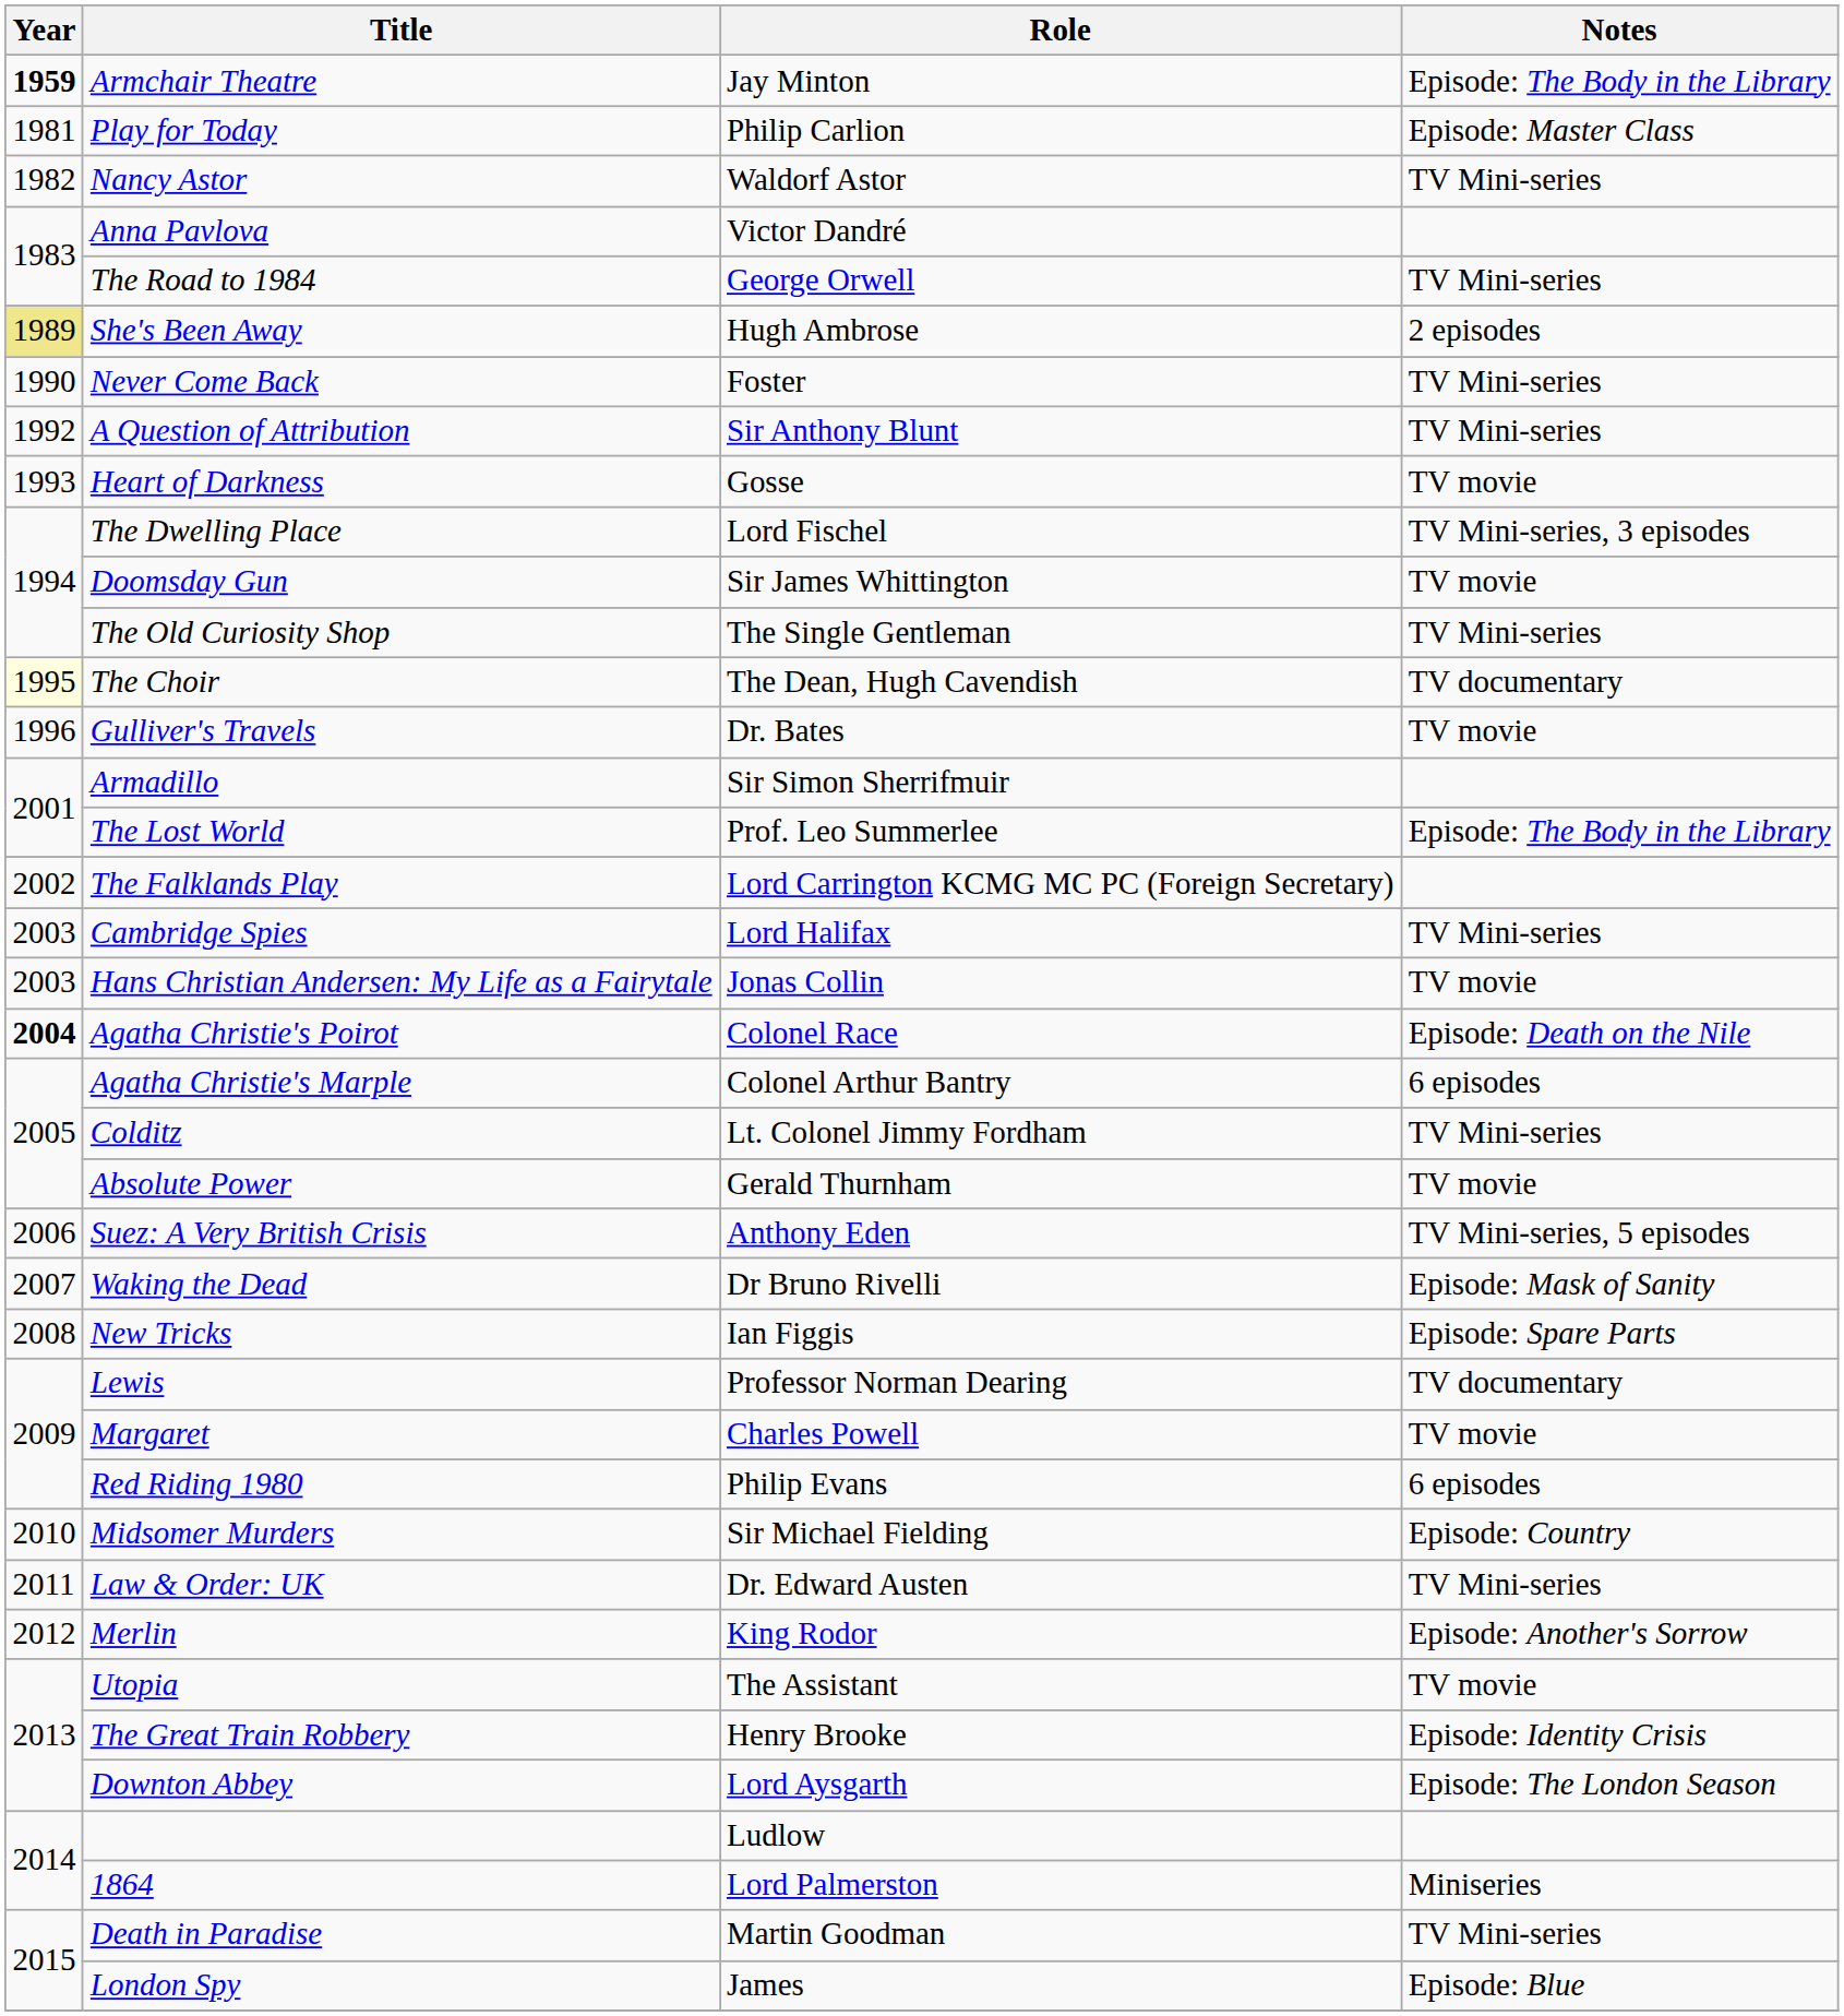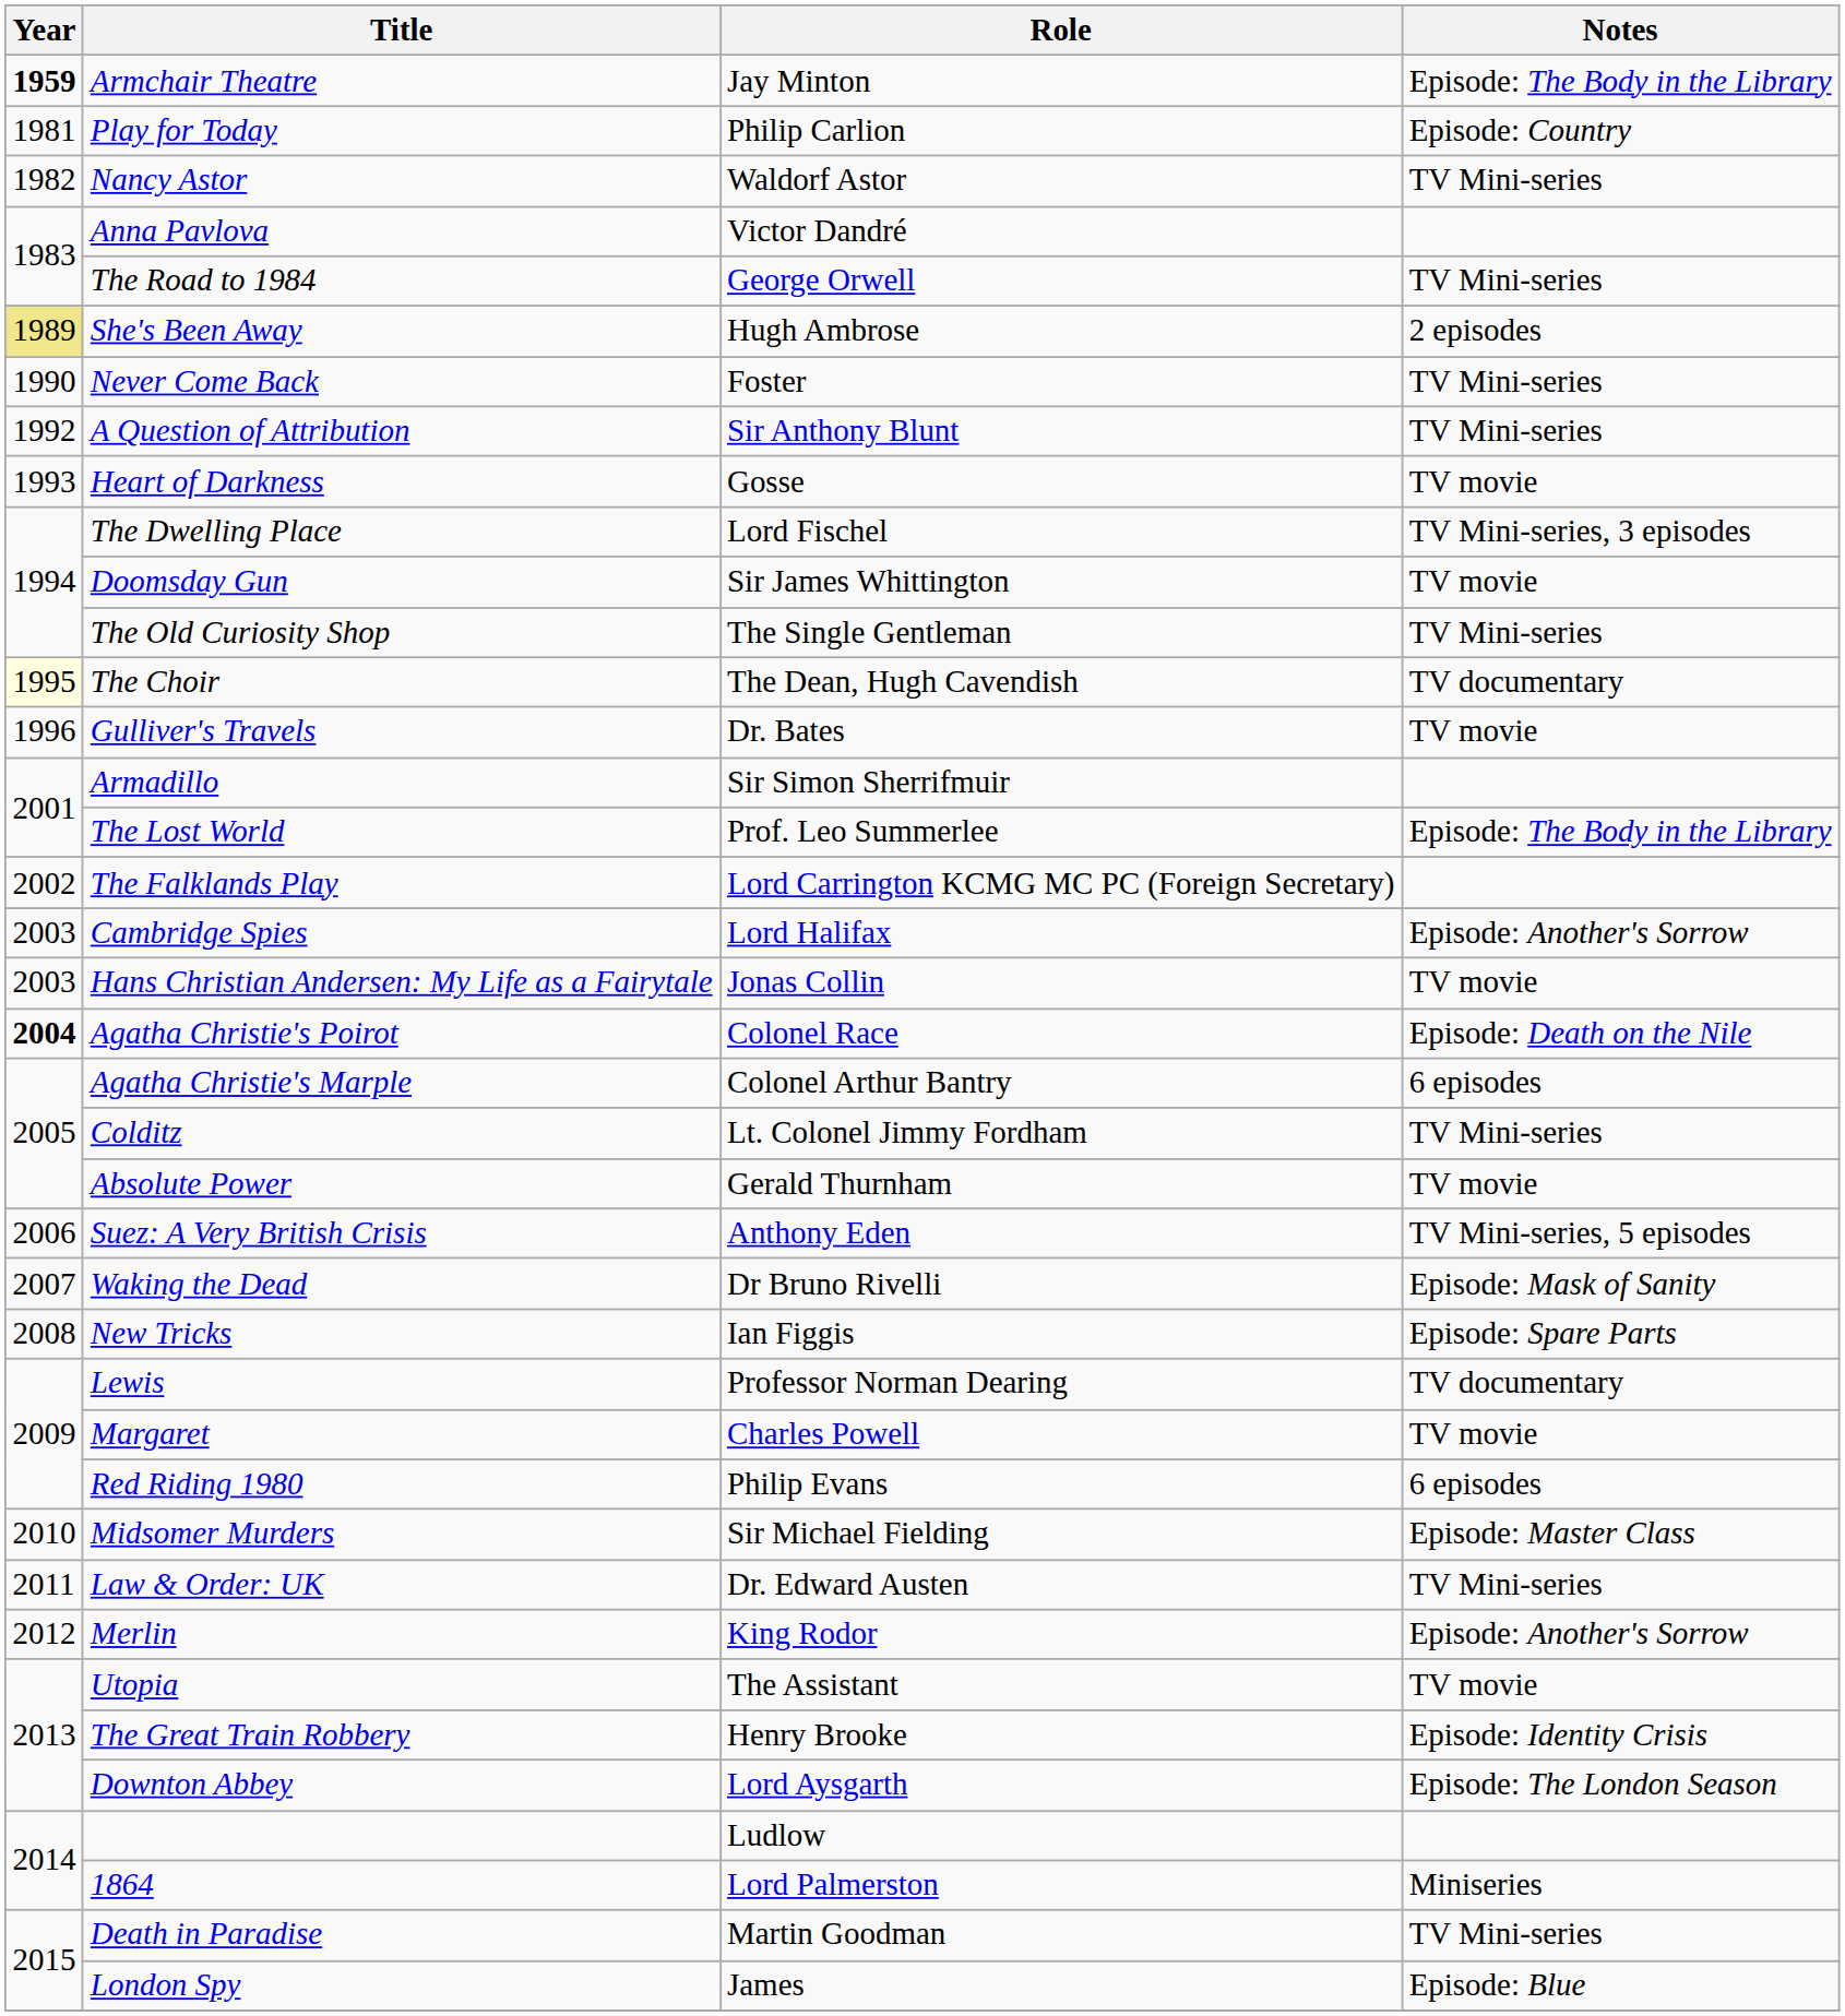Play for Today | Notes: Episode: Master Class -> Episode: Country
Cambridge Spies | Notes: TV Mini-series -> Episode: Another's Sorrow
Midsomer Murders | Notes: Episode: Country -> Episode: Master Class
